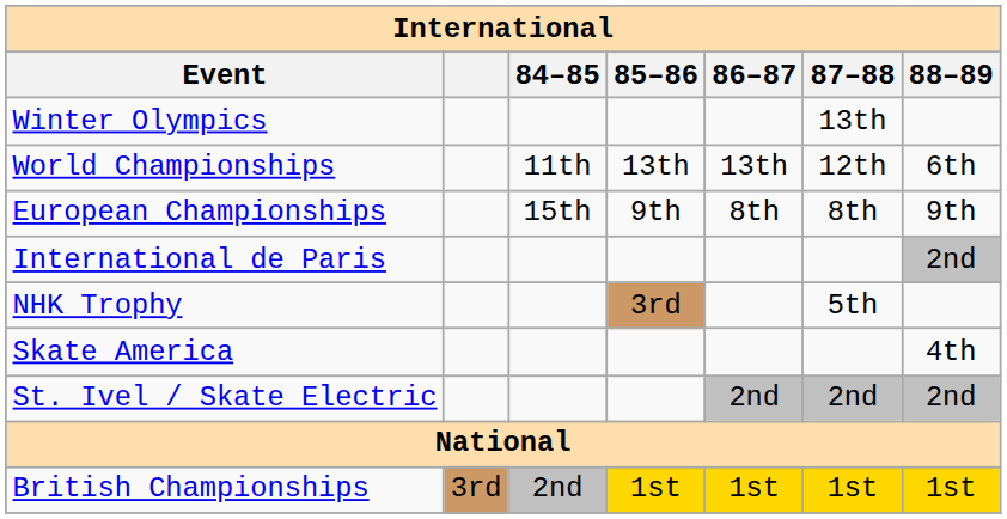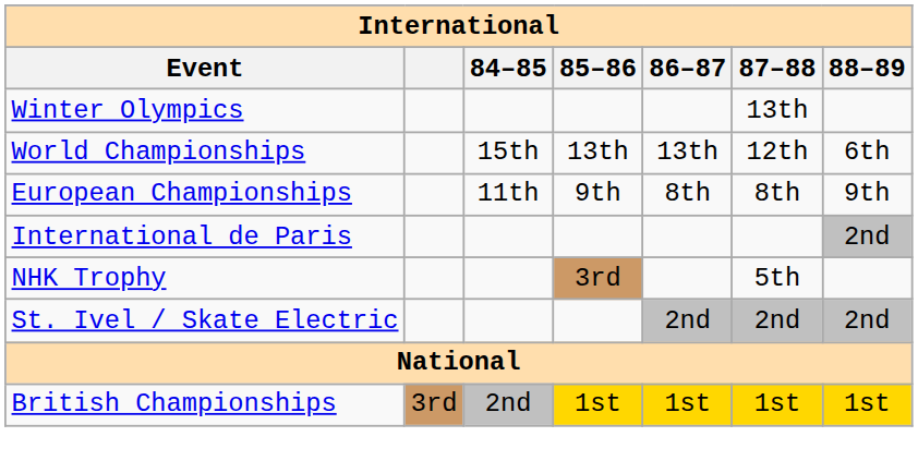World Championships | 84–85: 11th -> 15th
European Championships | 84–85: 15th -> 11th
- row: Skate America | 4th
